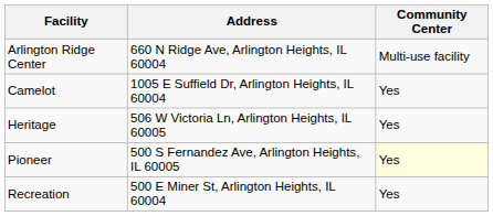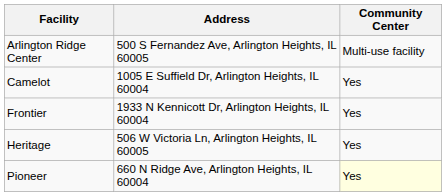Arlington Ridge Center | Address: 660 N Ridge Ave, Arlington Heights, IL 60004 -> 500 S Fernandez Ave, Arlington Heights, IL 60005
+ row: Frontier | 1933 N Kennicott Dr, Arlington Heights, IL 60004 | Yes
Pioneer | Address: 500 S Fernandez Ave, Arlington Heights, IL 60005 -> 660 N Ridge Ave, Arlington Heights, IL 60004
- row: Recreation | 500 E Miner St, Arlington Heights, IL 60004 | Yes
